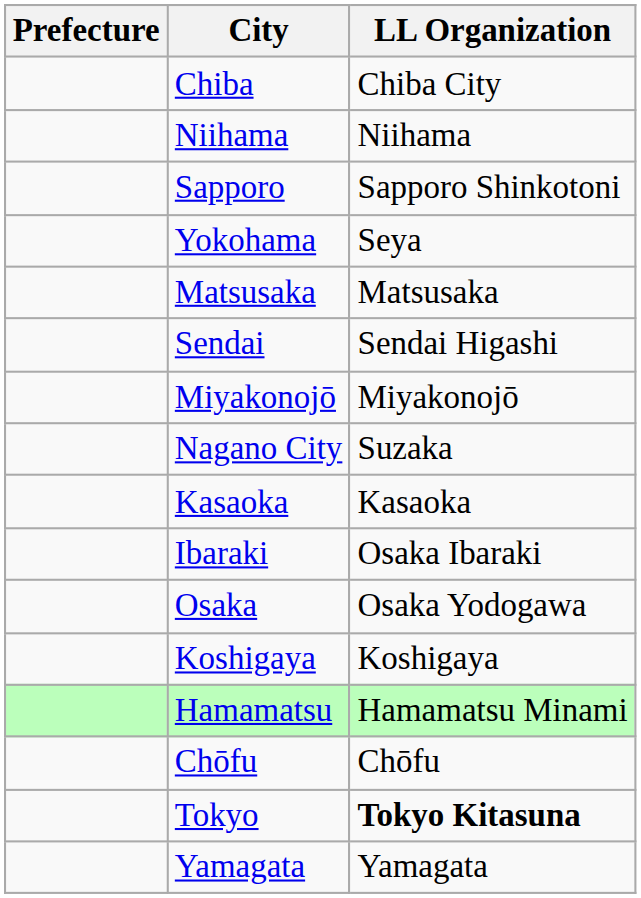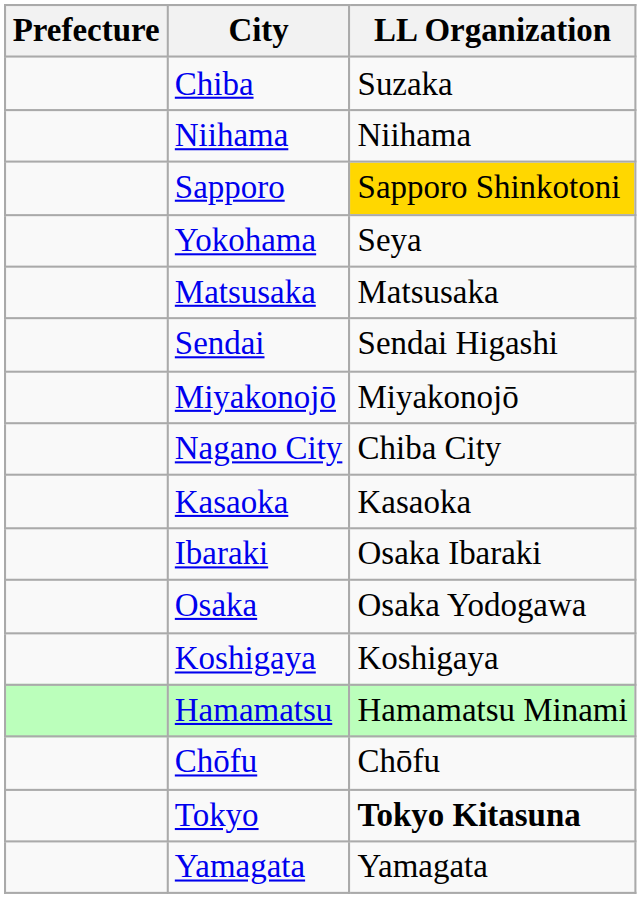Chiba | LL Organization: Chiba City -> Suzaka
Sapporo | LL Organization: no background -> gold background
Nagano City | LL Organization: Suzaka -> Chiba City
